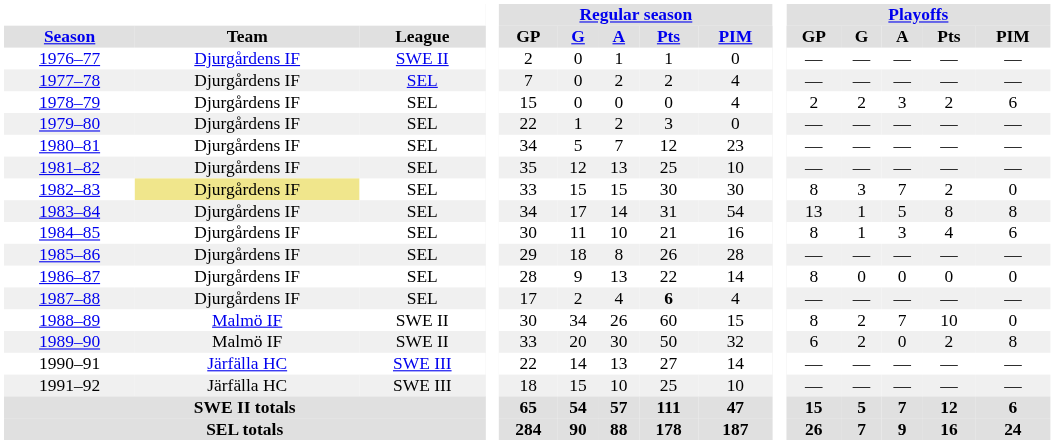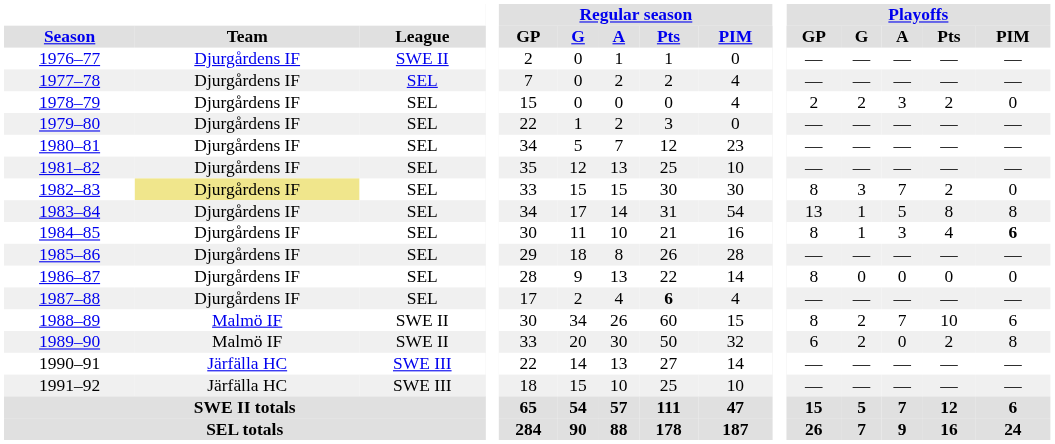1978–79 | Playoffs / PIM: 6 -> 0
1984–85 | Playoffs / PIM: normal -> bold
1988–89 | Playoffs / PIM: 0 -> 6
